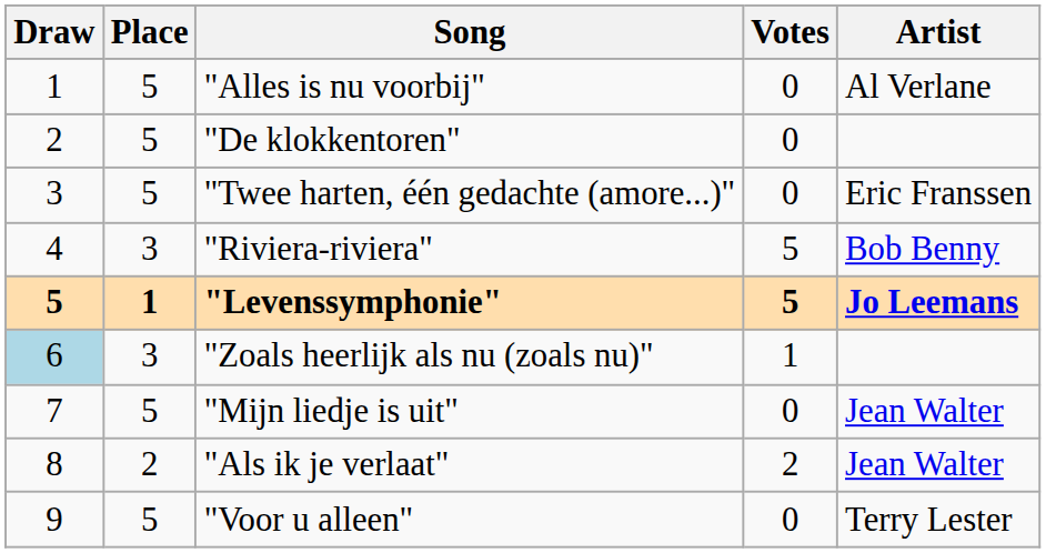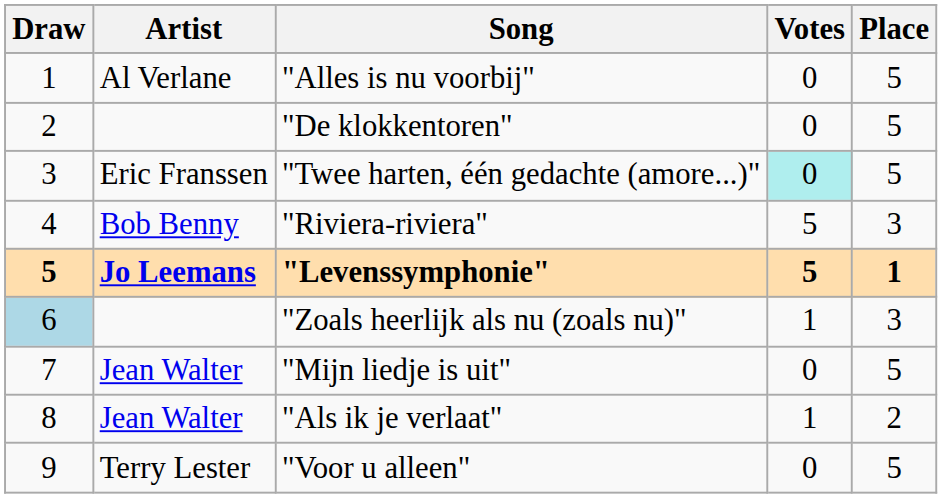columns swapped: Artist <-> Place
"Twee harten, één gedachte (amore...)" | Votes: no background -> paleturquoise background
"Als ik je verlaat" | Votes: 2 -> 1
